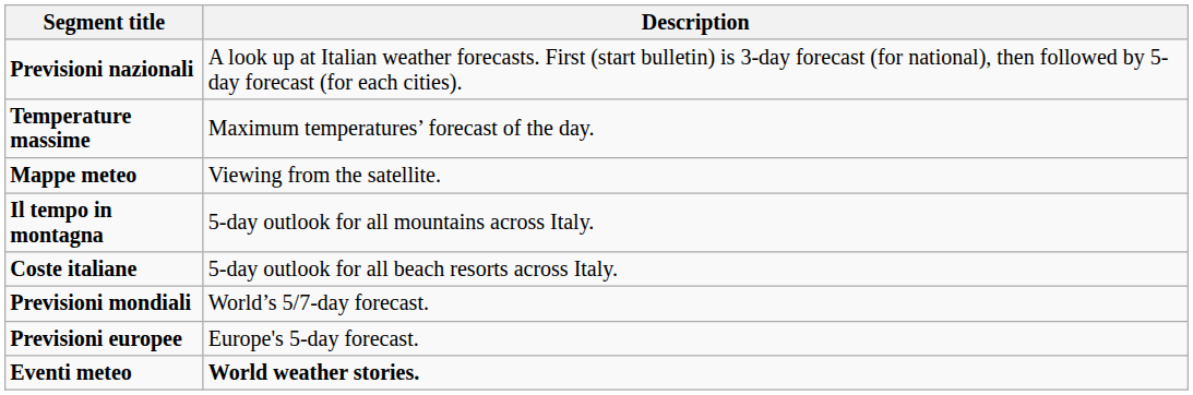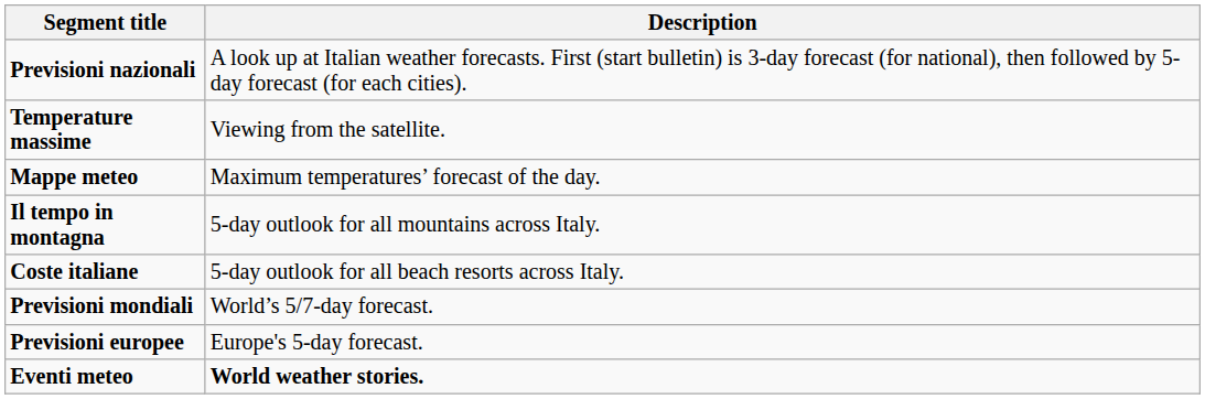Temperature massime | Description: Maximum temperatures’ forecast of the day. -> Viewing from the satellite.
Mappe meteo | Description: Viewing from the satellite. -> Maximum temperatures’ forecast of the day.
